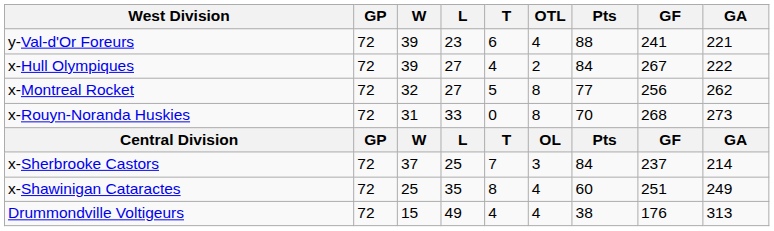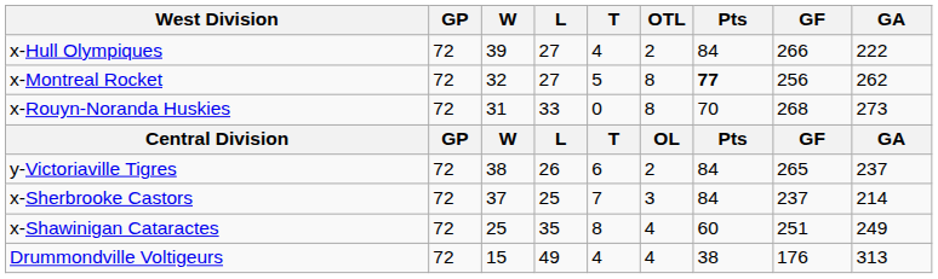- row: y-Val-d'Or Foreurs | 72 | 39 | 23 | 6 | 4 | 88 | 241 | 221
x-Hull Olympiques | GF: 267 -> 266
x-Montreal Rocket | Pts: normal -> bold
+ row: y-Victoriaville Tigres | 72 | 38 | 26 | 6 | 2 | 84 | 265 | 237
